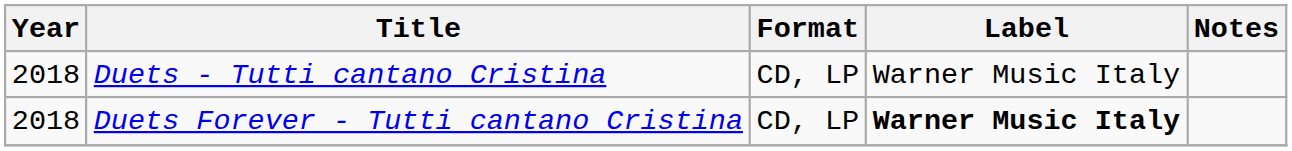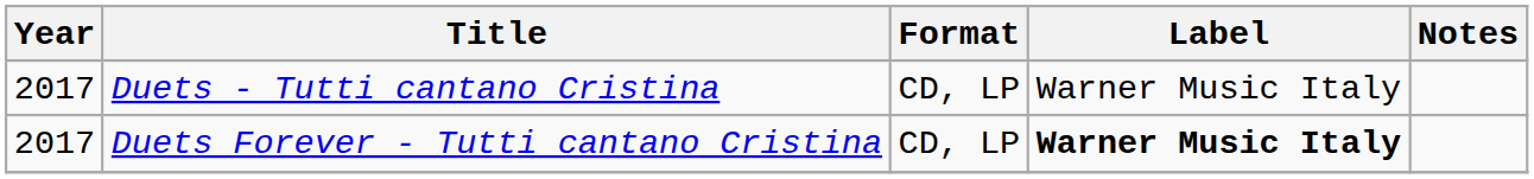Duets - Tutti cantano Cristina | Year: 2018 -> 2017
Duets Forever - Tutti cantano Cristina | Year: 2018 -> 2017
